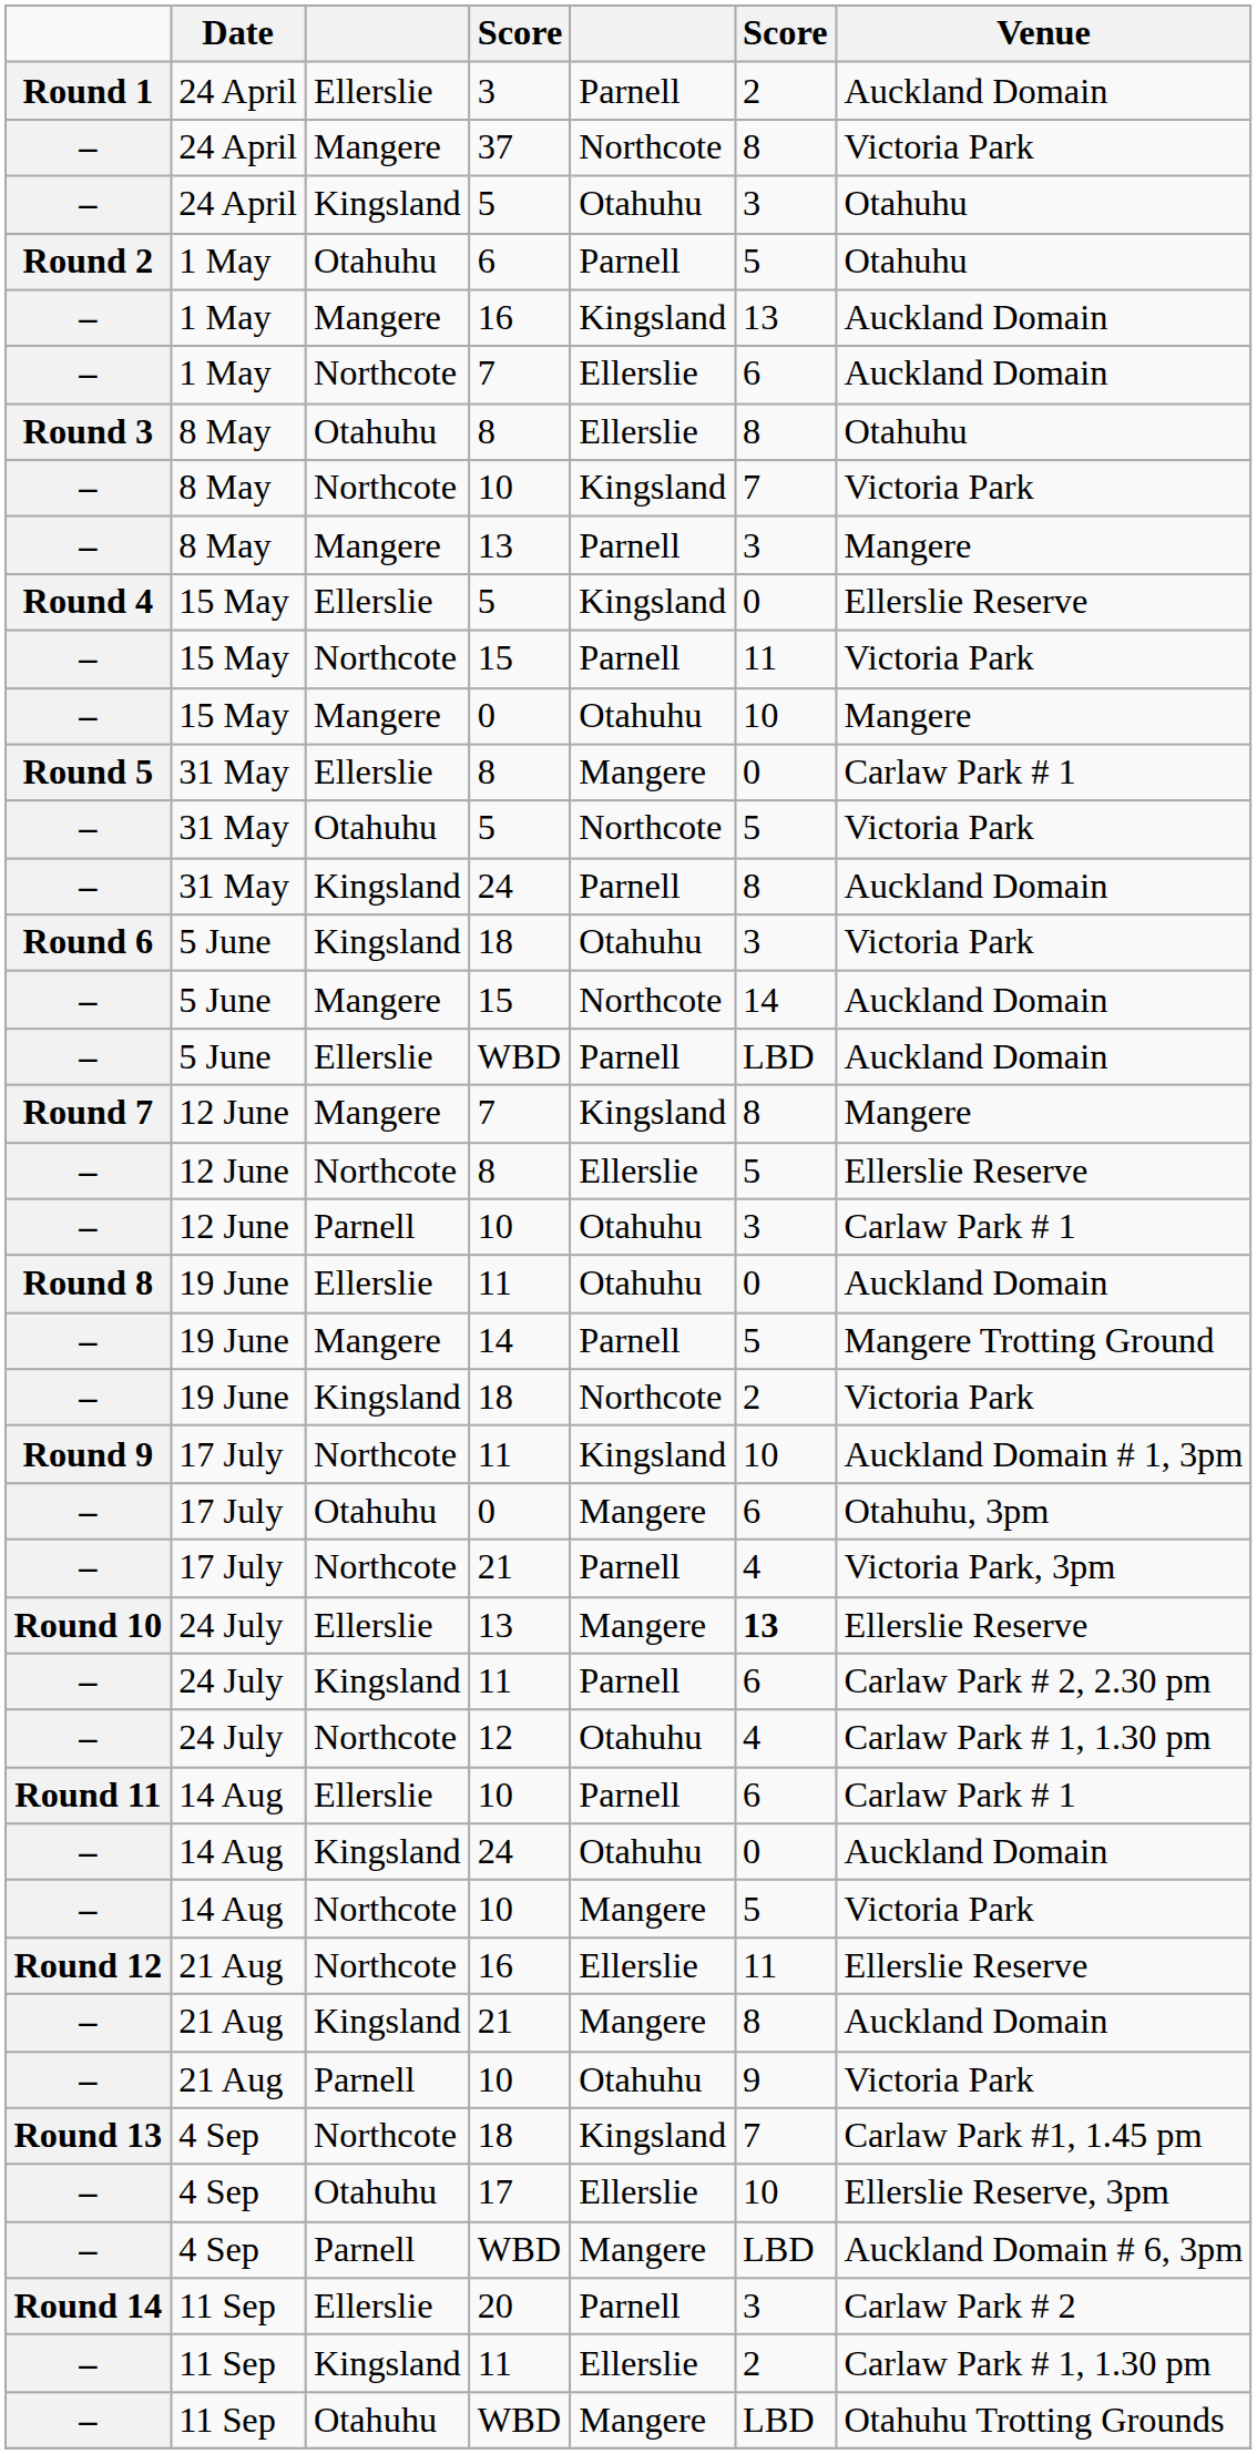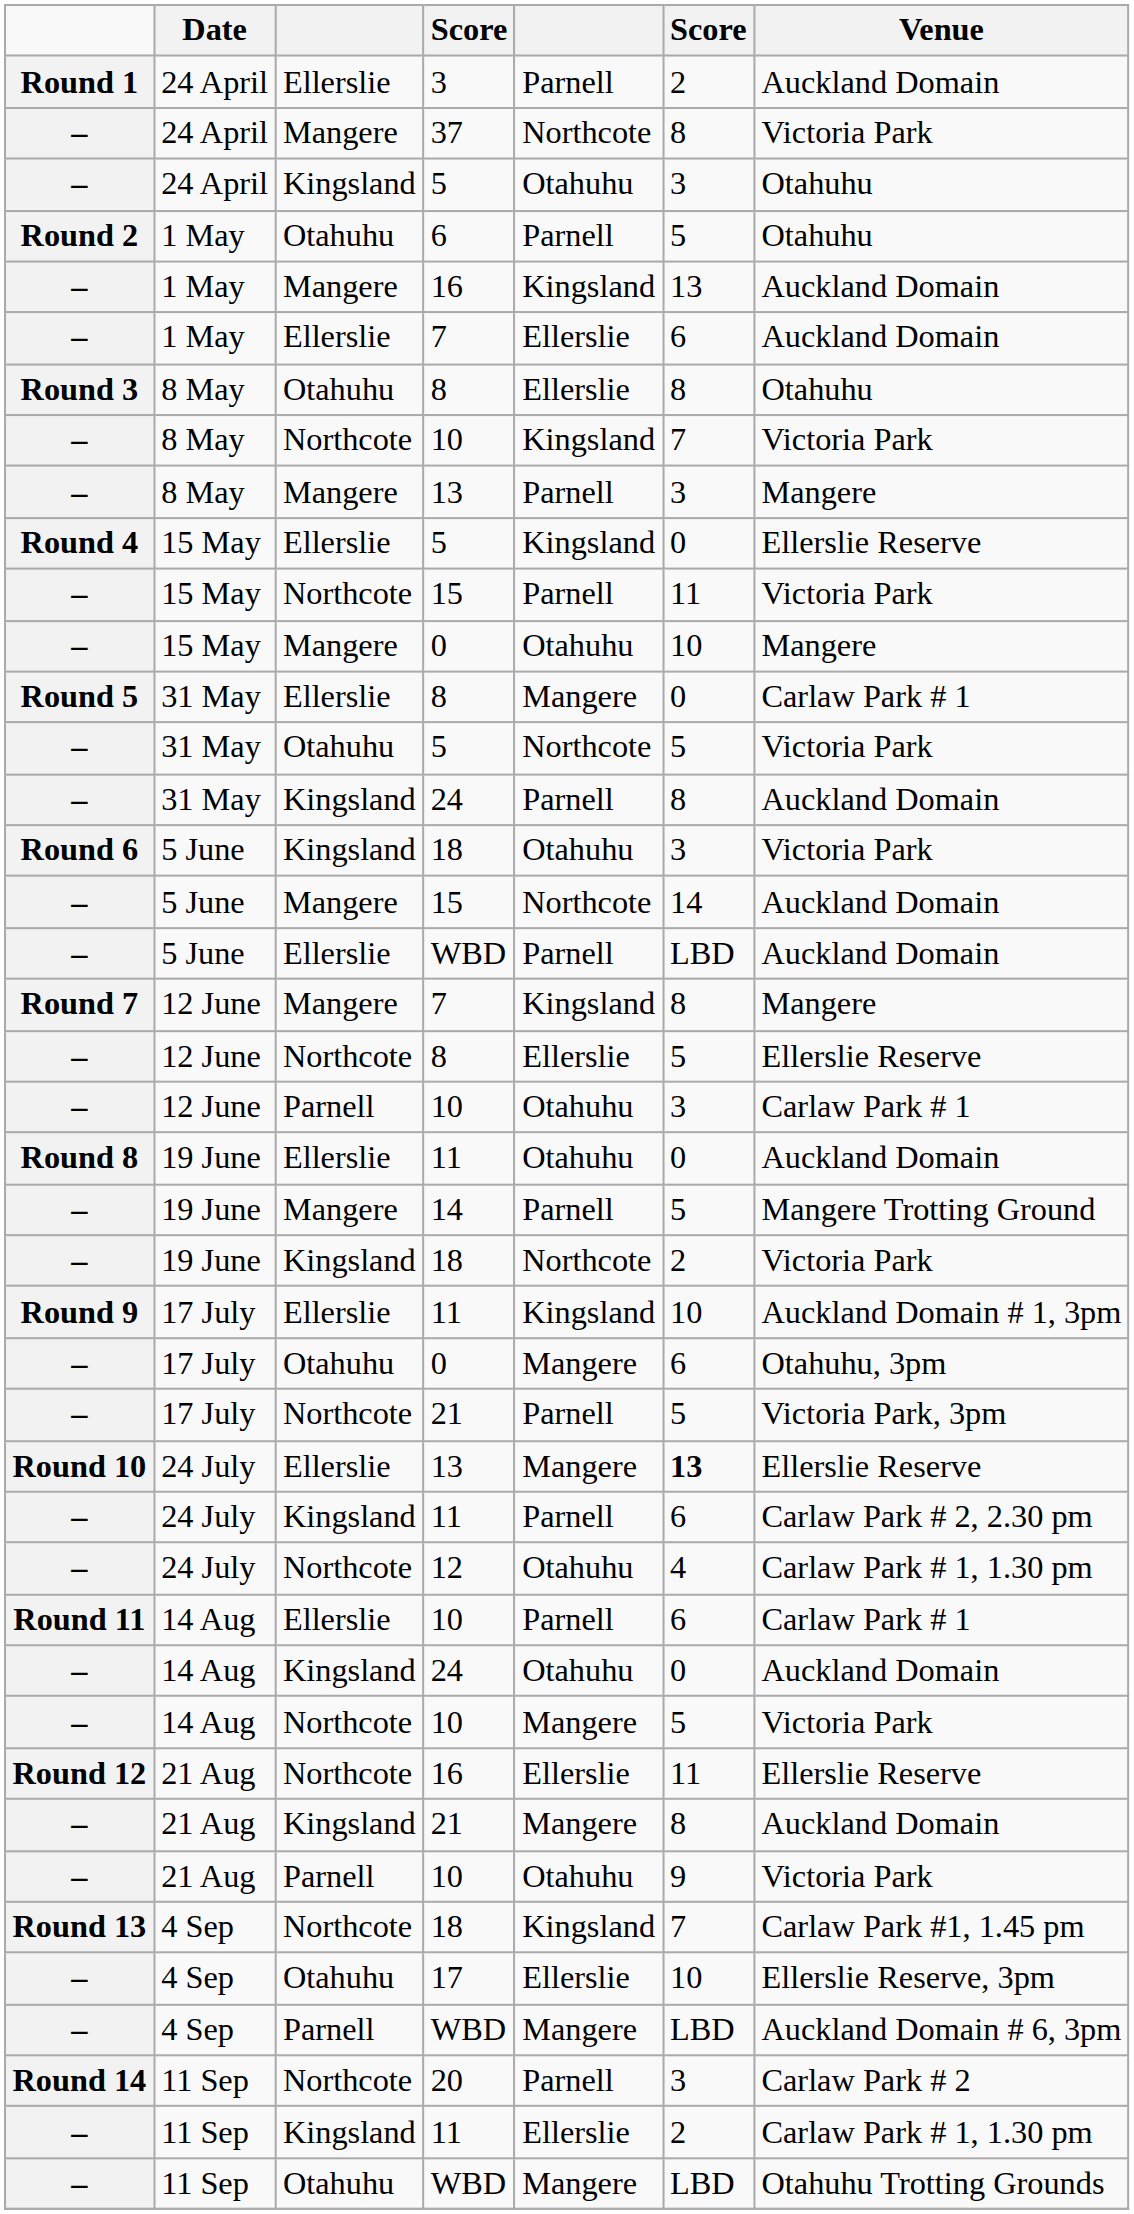1 May / 7 | column 3: Northcote -> Ellerslie
17 July / 11 | column 3: Northcote -> Ellerslie
17 July / 21 | column 6: 4 -> 5
20 | column 3: Ellerslie -> Northcote
